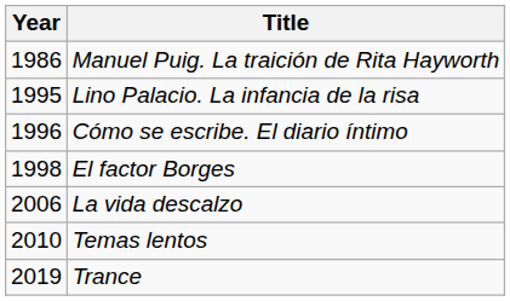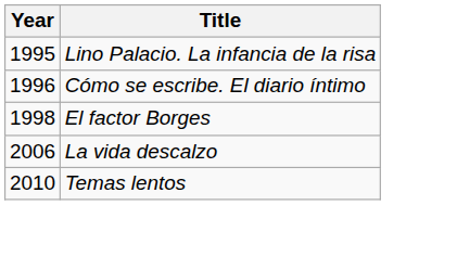- row: 1986 | Manuel Puig. La traición de Rita Hayworth
- row: 2019 | Trance
